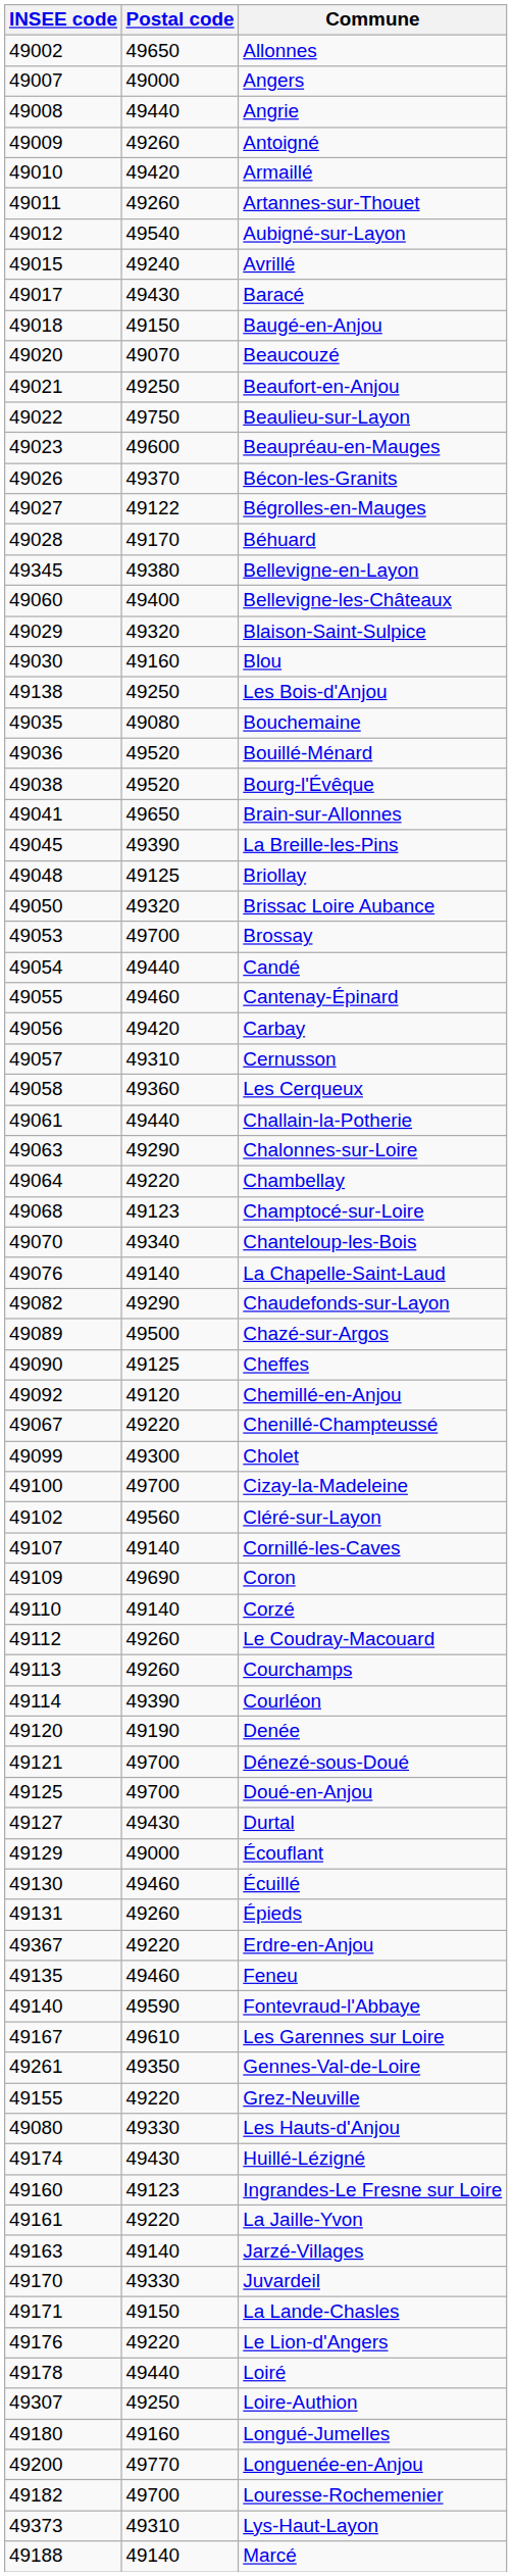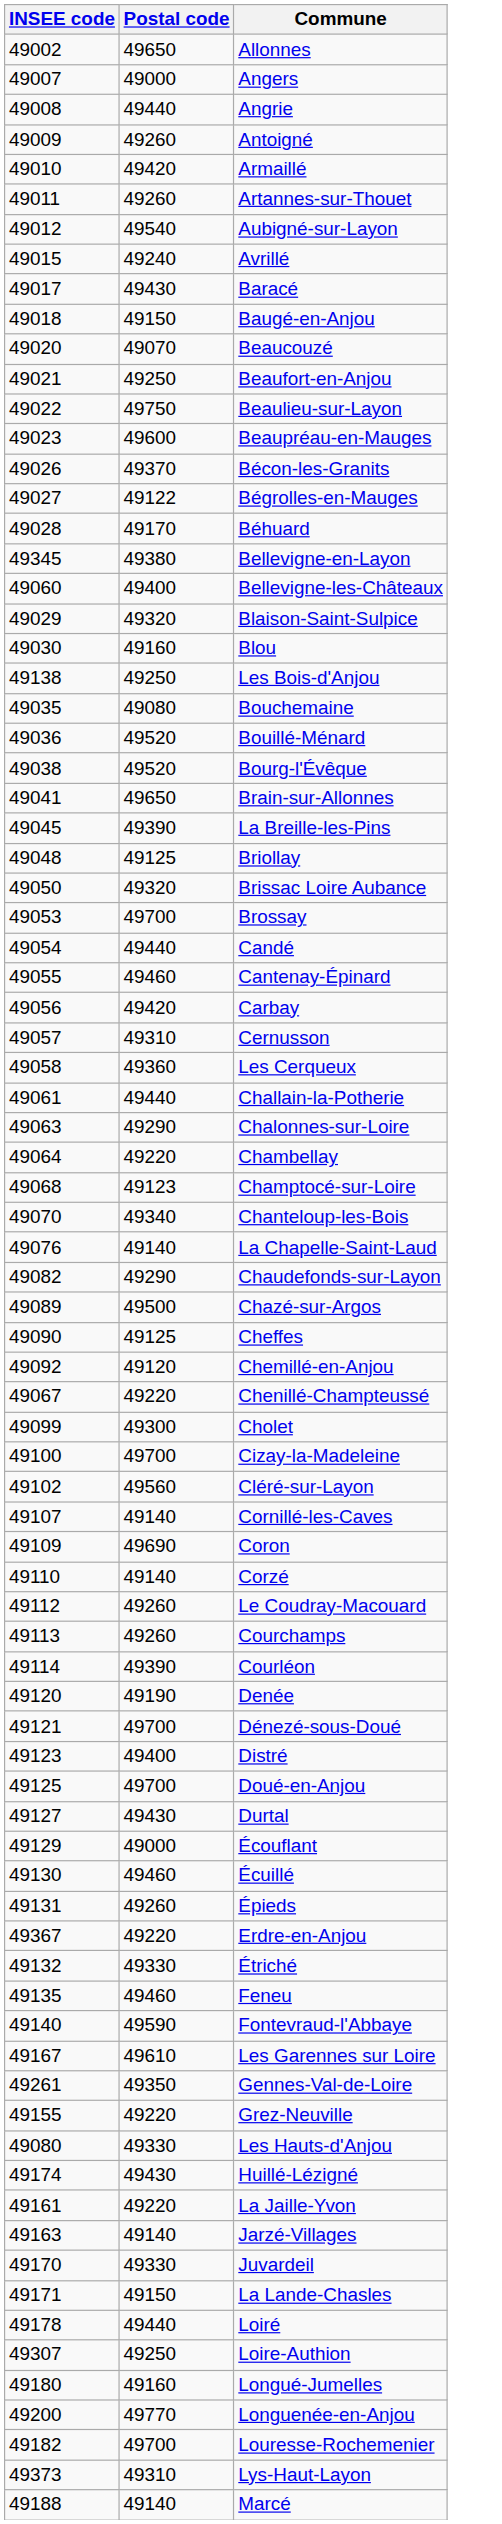+ row: 49123 | 49400 | Distré
+ row: 49132 | 49330 | Étriché
- row: 49160 | 49123 | Ingrandes-Le Fresne sur Loire
- row: 49176 | 49220 | Le Lion-d'Angers
